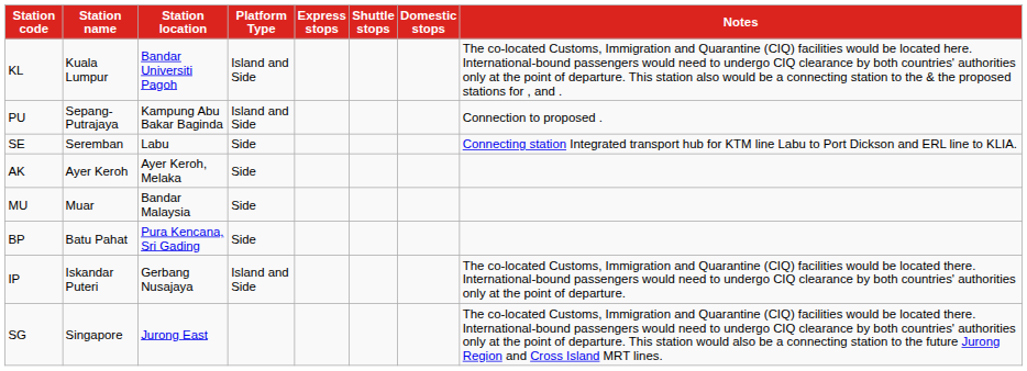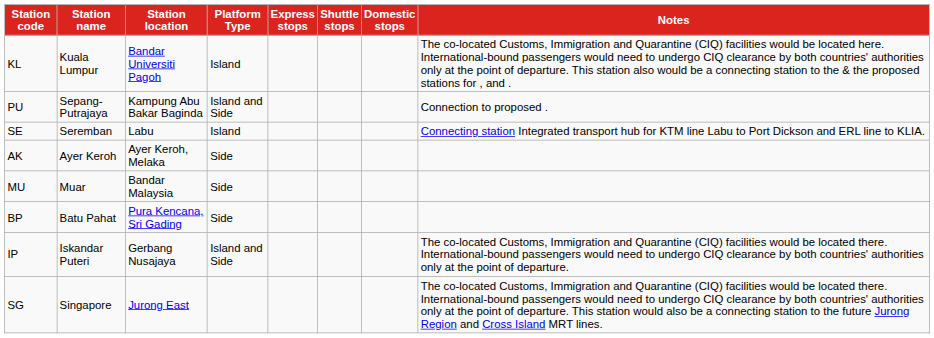KL | column 4: Island and Side -> Island
SE | column 4: Side -> Island
